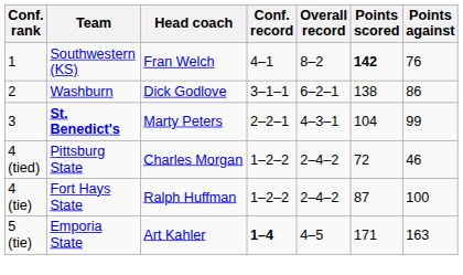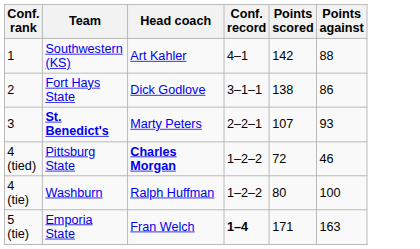- column: Overall record | 8–2 | 6–2–1 | 4–3–1 | 2–4–2 | 2–4–2 | 4–5
1 | Head coach: Fran Welch -> Art Kahler
1 | Points scored: bold -> normal
1 | Points against: 76 -> 88
2 | Team: Washburn -> Fort Hays State
3 | Points scored: 104 -> 107
3 | Points against: 99 -> 93
4 (tied) | Head coach: normal -> bold
4 (tie) | Team: Fort Hays State -> Washburn
4 (tie) | Points scored: 87 -> 80
5 (tie) | Head coach: Art Kahler -> Fran Welch
